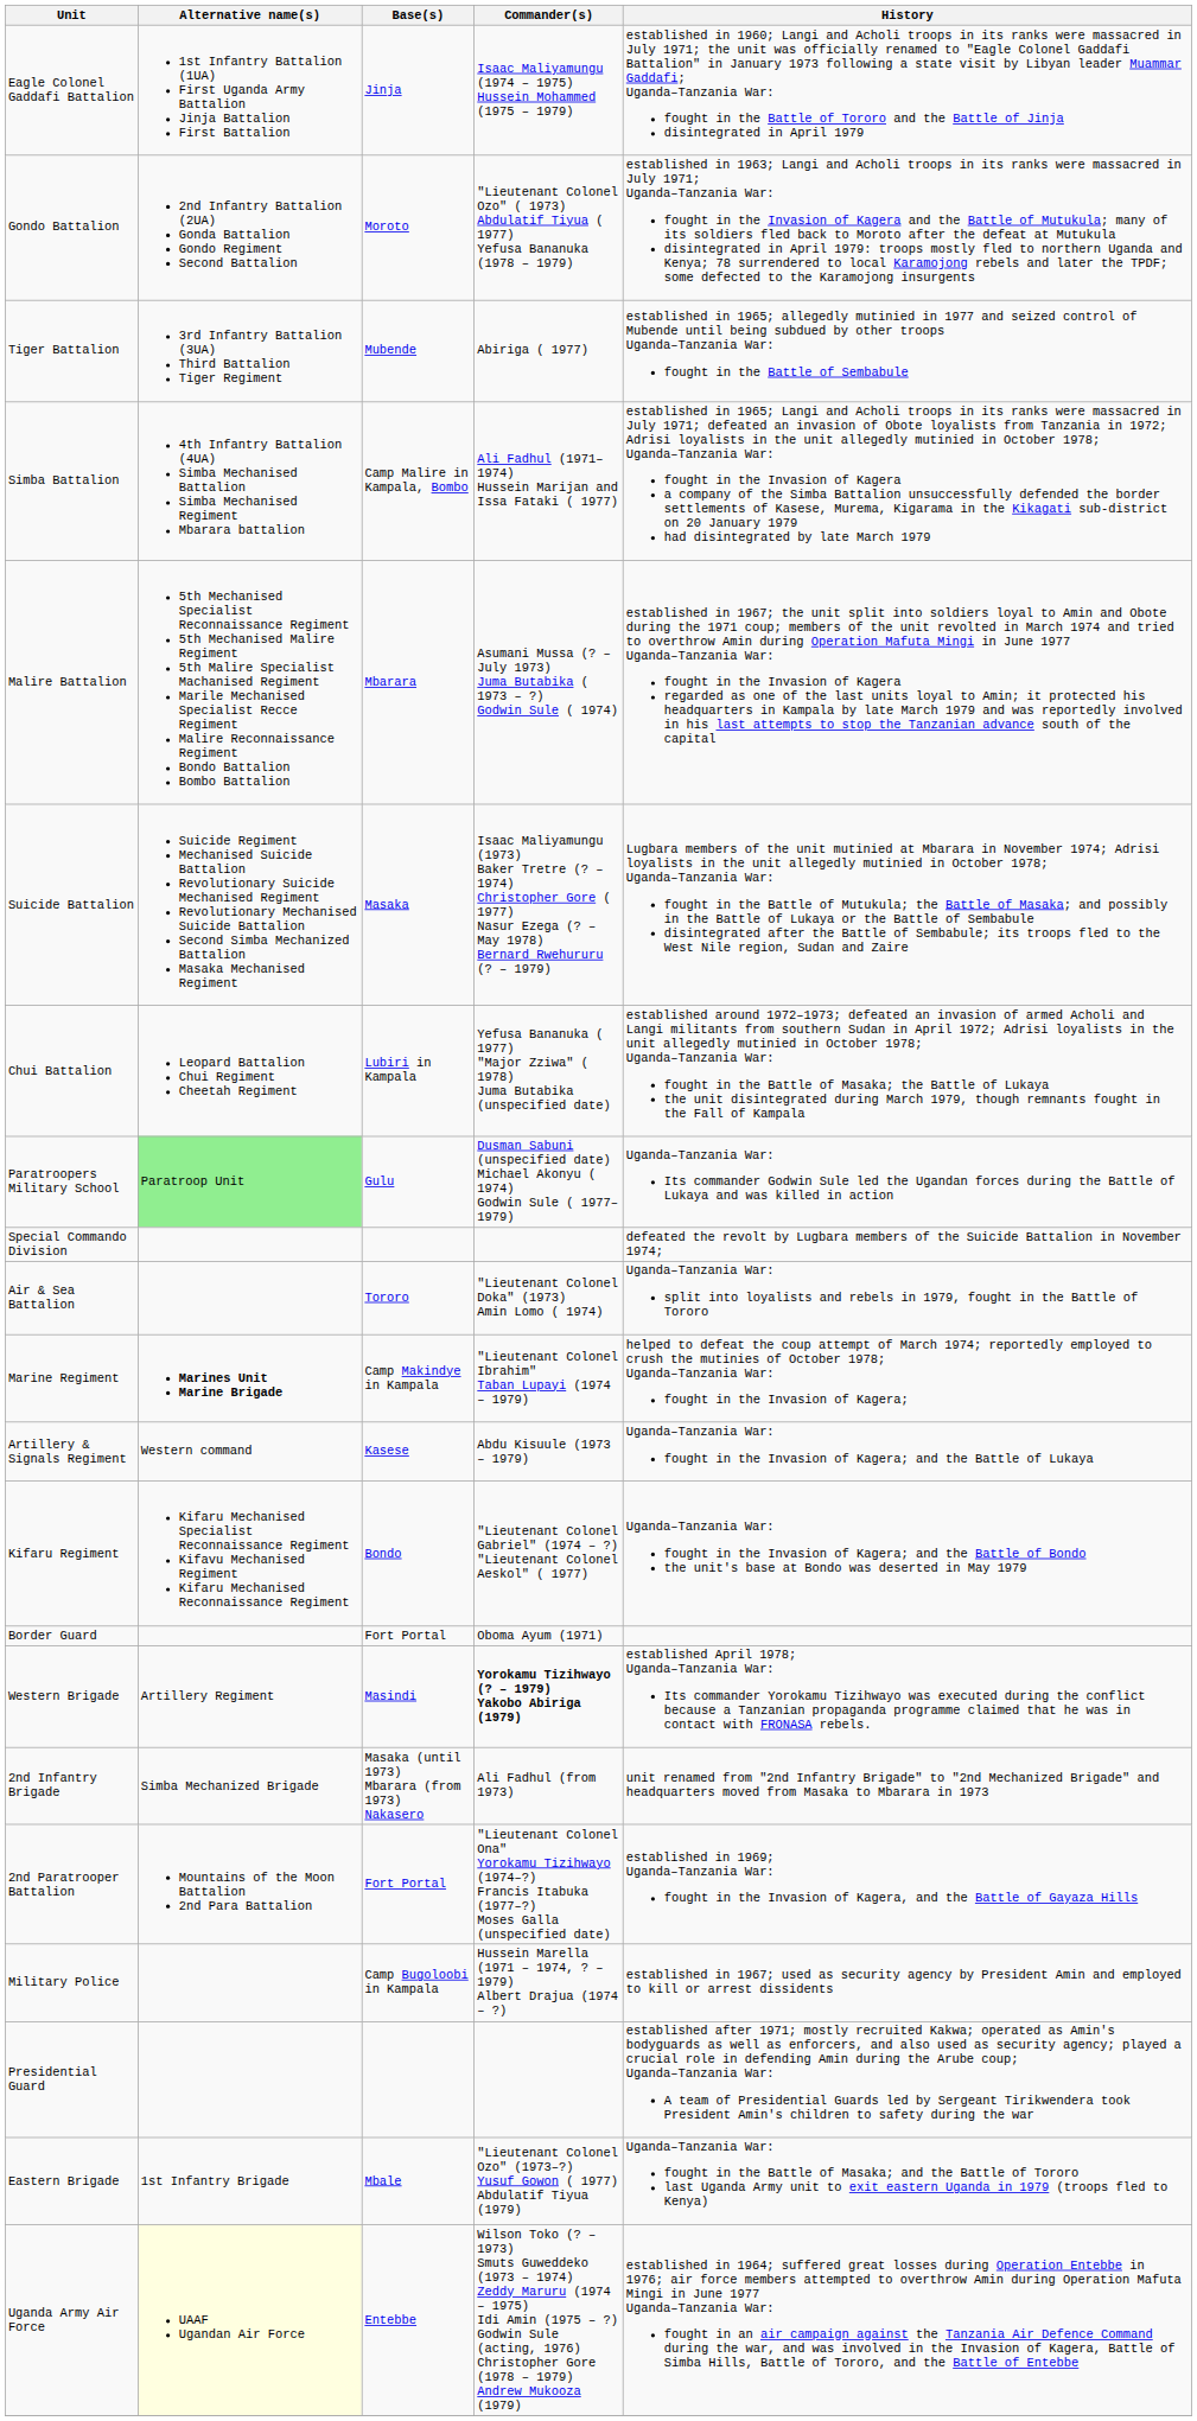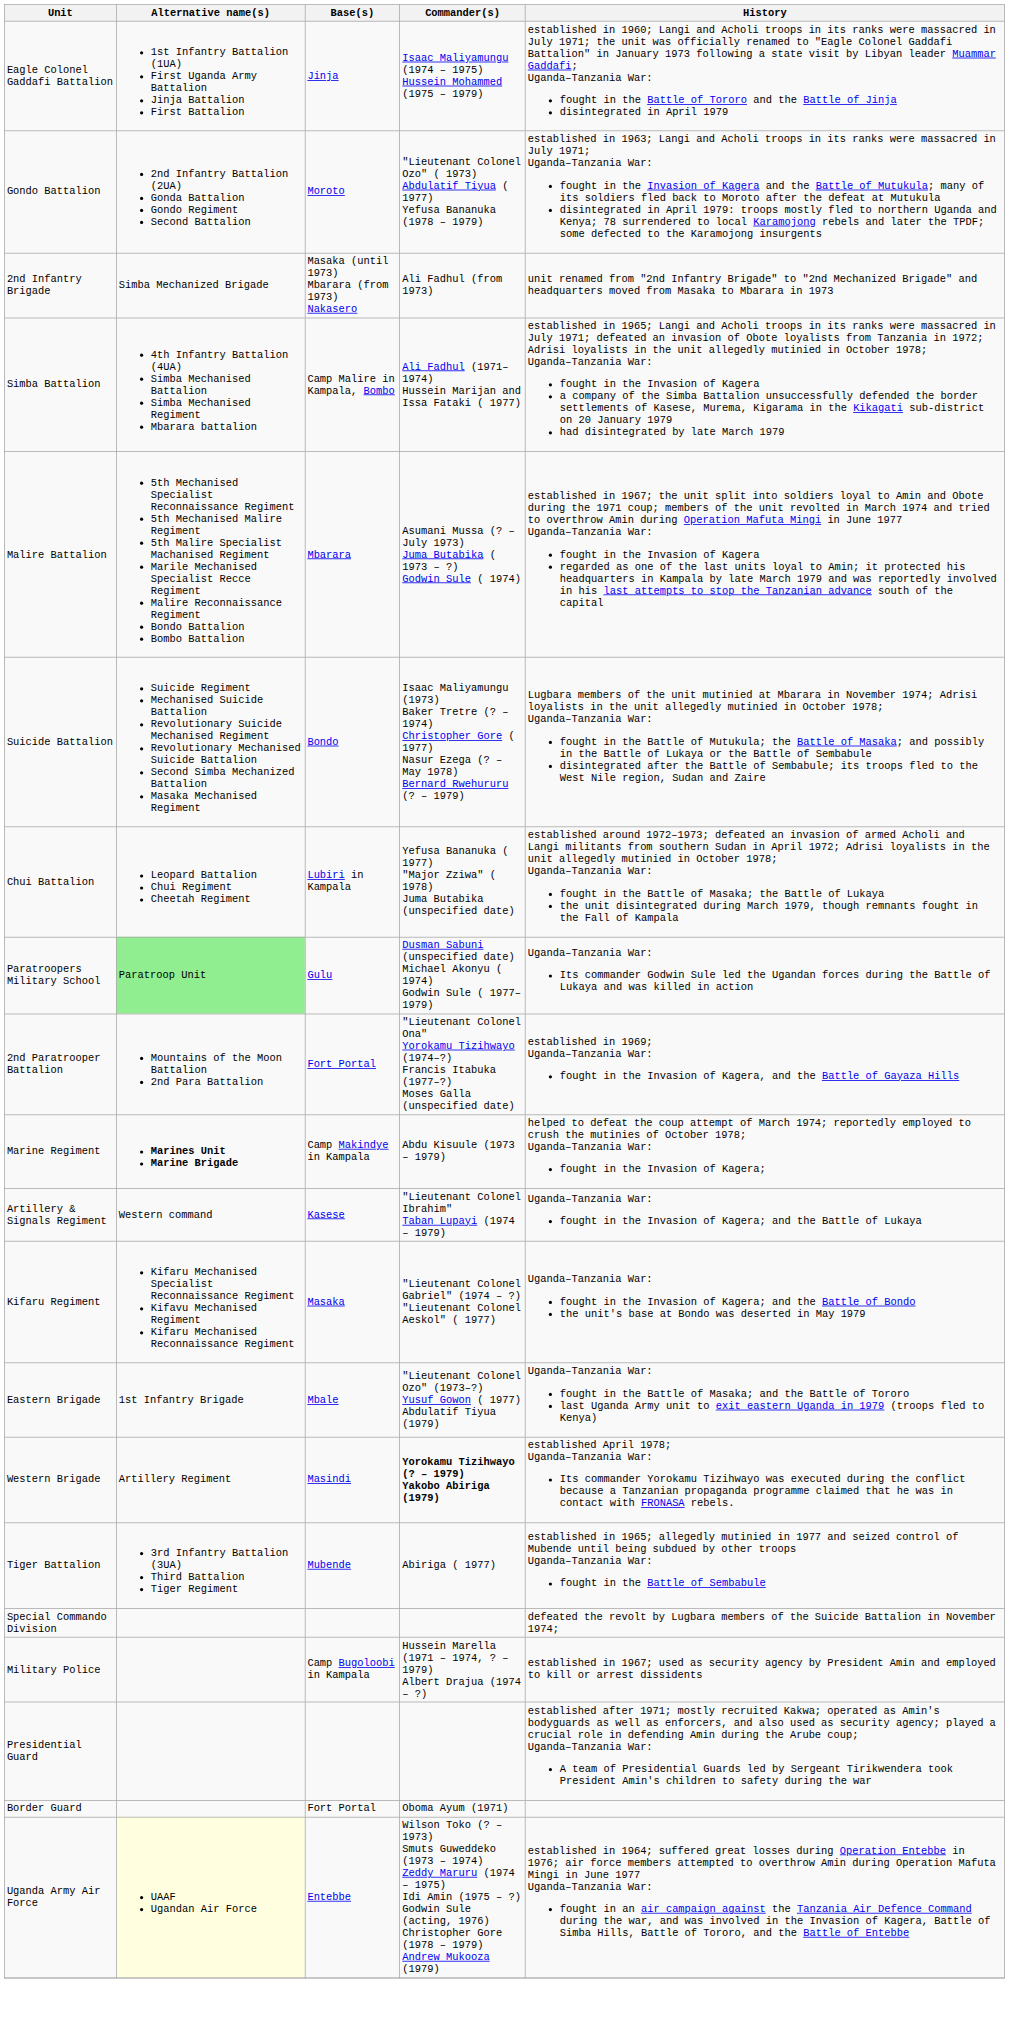rows swapped: Tiger Battalion <-> 2nd Infantry Brigade
Suicide Battalion | Base(s): Masaka -> Bondo
rows swapped: 2nd Paratrooper Battalion <-> Special Commando Division
- row: Air & Sea Battalion | Tororo | "Lieutenant Colonel Doka" (1973) Amin Lomo ( 1974) | Uganda–Tanzania War: split into loyalists and rebels in 1979, fought in the Battle of Tororo
Marine Regiment | Commander(s): "Lieutenant Colonel Ibrahim" Taban Lupayi (1974 – 1979) -> Abdu Kisuule (1973 – 1979)
Artillery & Signals Regiment | Commander(s): Abdu Kisuule (1973 – 1979) -> "Lieutenant Colonel Ibrahim" Taban Lupayi (1974 – 1979)
Kifaru Regiment | Base(s): Bondo -> Masaka
rows swapped: Eastern Brigade <-> Border Guard
